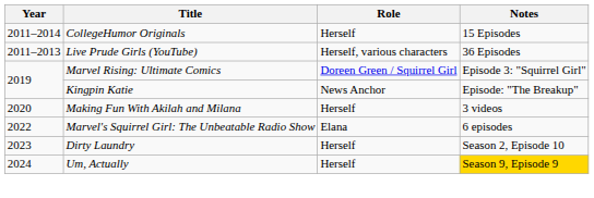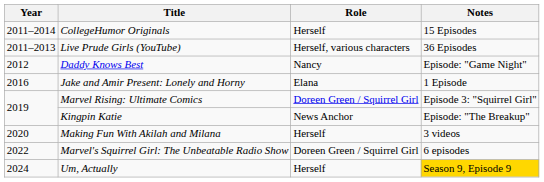+ row: 2012 | Daddy Knows Best | Nancy | Episode: "Game Night"
+ row: 2016 | Jake and Amir Present: Lonely and Horny | Elana | 1 Episode
Marvel's Squirrel Girl: The Unbeatable Radio Show | Role: Elana -> Doreen Green / Squirrel Girl
- row: 2023 | Dirty Laundry | Herself | Season 2, Episode 10
